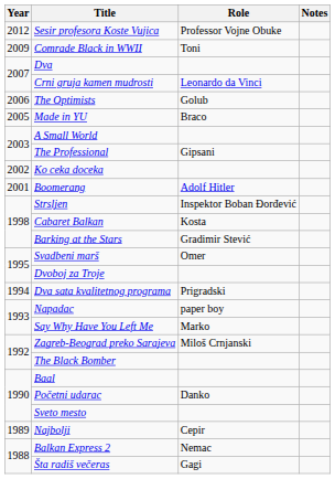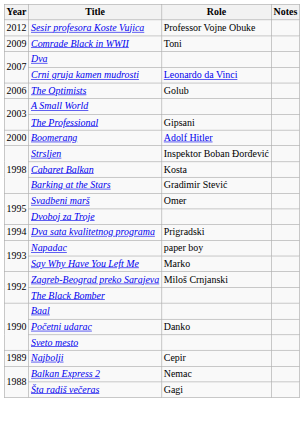- row: 2005 | Made in YU | Braco
- row: 2002 | Ko ceka doceka
Boomerang | Year: 2001 -> 2000
